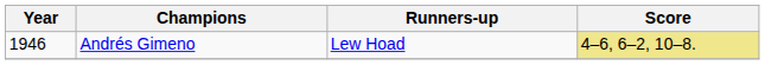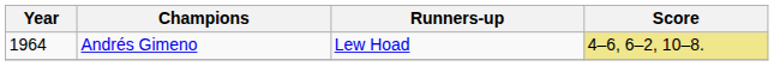Andrés Gimeno | Year: 1946 -> 1964
